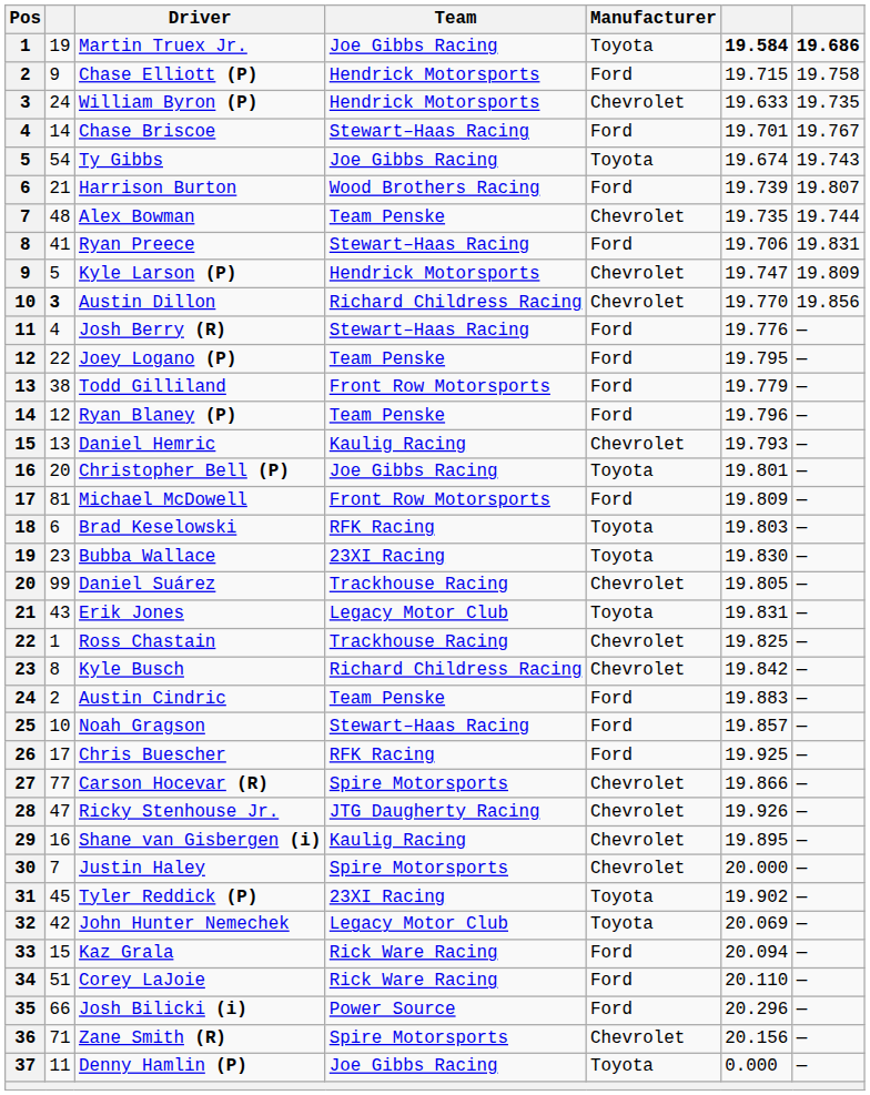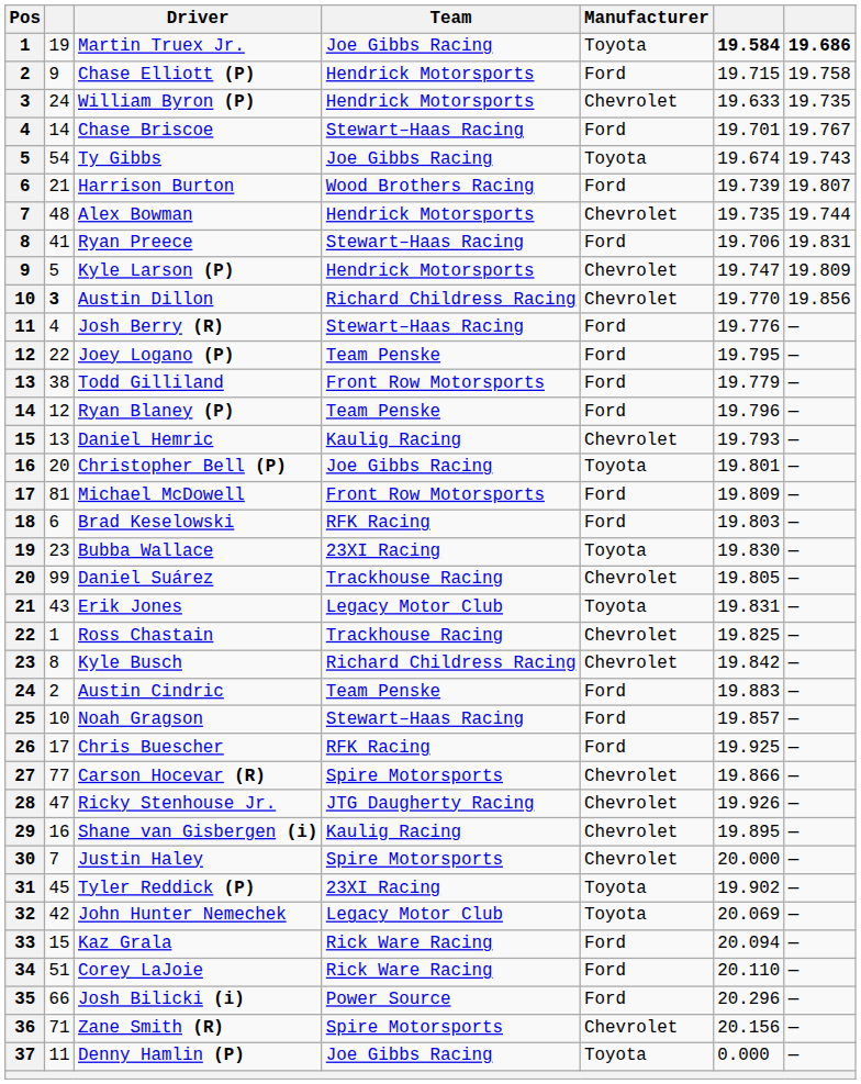Alex Bowman | Team: Team Penske -> Hendrick Motorsports
Brad Keselowski | Manufacturer: Toyota -> Ford
